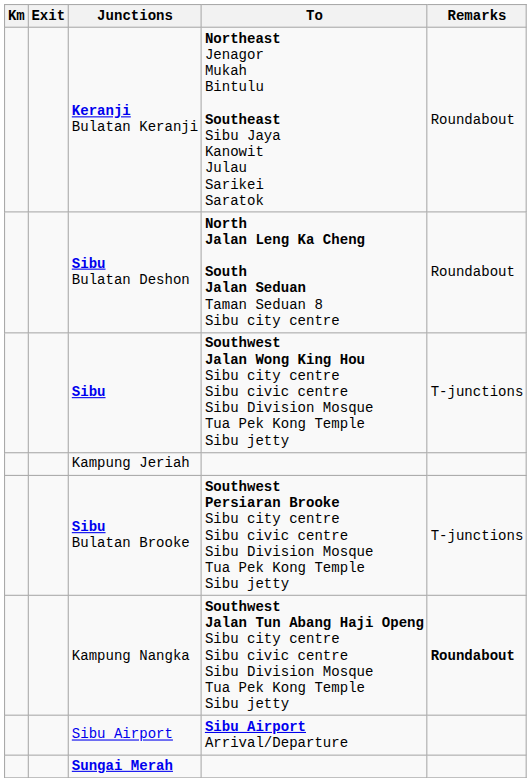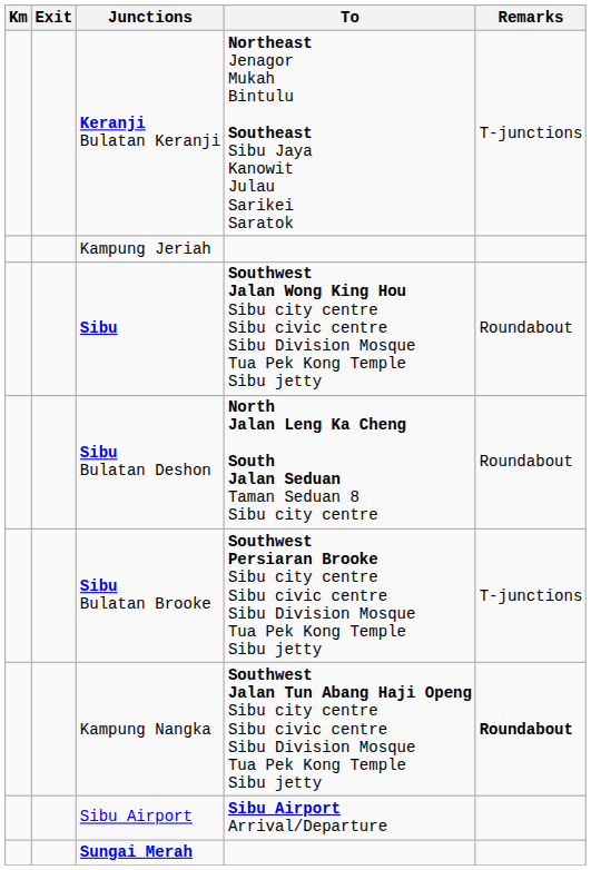Keranji Bulatan Keranji | Remarks: Roundabout -> T-junctions
rows swapped: Kampung Jeriah <-> Sibu Bulatan Deshon
Sibu | Remarks: T-junctions -> Roundabout
